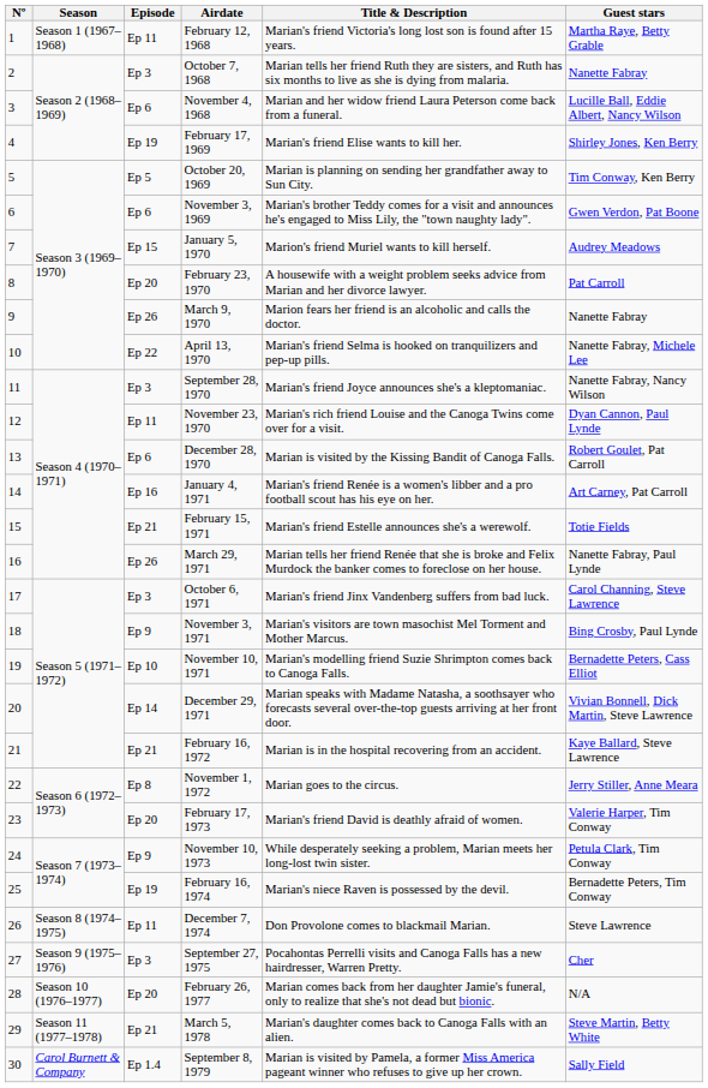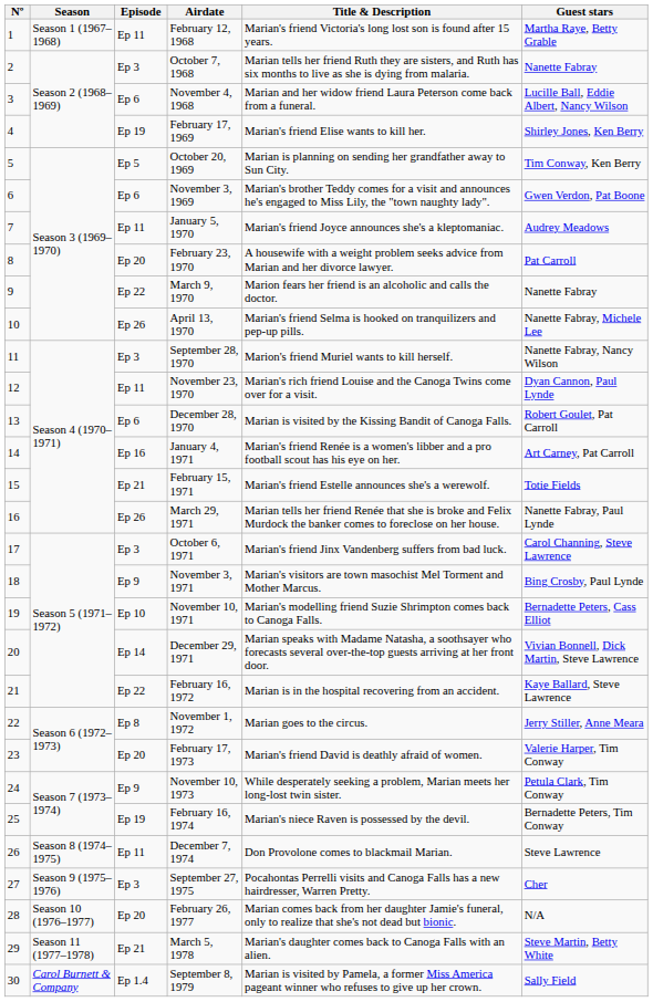January 5, 1970 | Episode: Ep 15 -> Ep 11
January 5, 1970 | Title & Description: Marion's friend Muriel wants to kill herself. -> Marian's friend Joyce announces she's a kleptomaniac.
March 9, 1970 | Episode: Ep 26 -> Ep 22
April 13, 1970 | Episode: Ep 22 -> Ep 26
September 28, 1970 | Title & Description: Marian's friend Joyce announces she's a kleptomaniac. -> Marion's friend Muriel wants to kill herself.
February 16, 1972 | Episode: Ep 21 -> Ep 22
